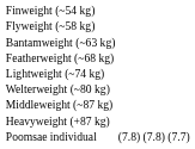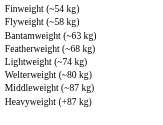- row: Poomsae individual | (7.8) | (7.8) | (7.7)
